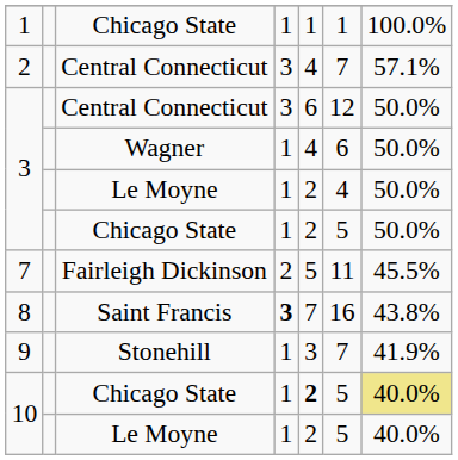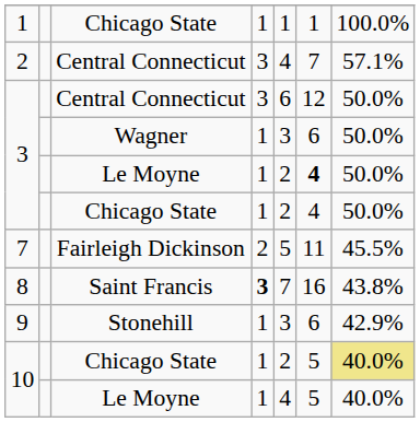3 / Wagner | column 5: 4 -> 3
3 / Le Moyne | column 6: normal -> bold
3 / Chicago State | column 6: 5 -> 4
9 | column 6: 7 -> 6
9 | column 7: 41.9% -> 42.9%
10 / Chicago State | column 5: bold -> normal
10 / Le Moyne | column 5: 2 -> 4
